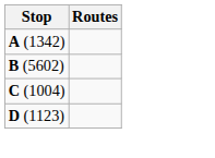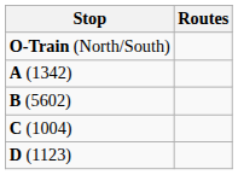+ row: O-Train (North/South)
